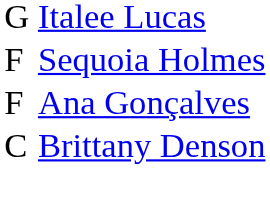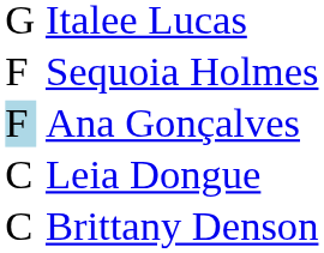Ana Gonçalves | column 1: no background -> lightblue background
+ row: C | Leia Dongue
